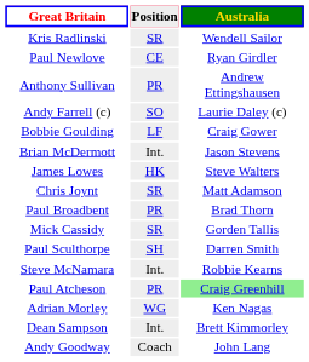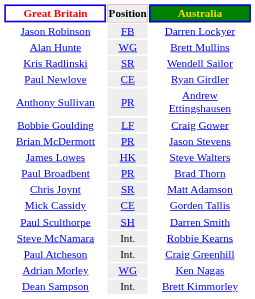+ row: Jason Robinson | FB | Darren Lockyer
+ row: Alan Hunte | WG | Brett Mullins
- row: Andy Farrell (c) | SO | Laurie Daley (c)
Brian McDermott | Position: Int. -> PR
rows swapped: Paul Broadbent <-> Chris Joynt
Mick Cassidy | Position: SR -> CE
Paul Atcheson | Position: PR -> Int.
Paul Atcheson | Australia: lightgreen background -> no background
- row: Andy Goodway | Coach | John Lang
